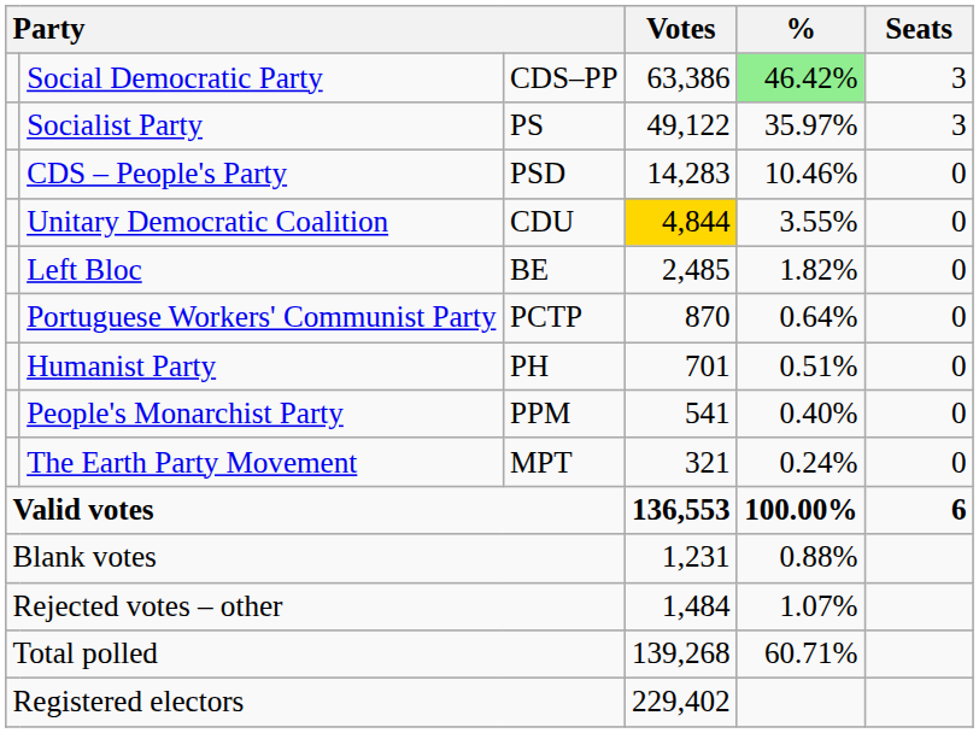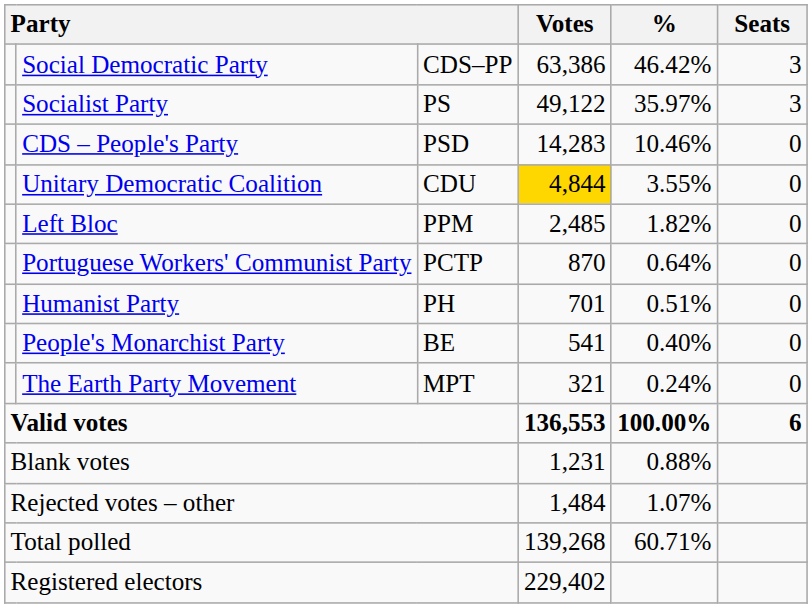Social Democratic Party | %: lightgreen background -> no background
Left Bloc | column 3: BE -> PPM
People's Monarchist Party | column 3: PPM -> BE
